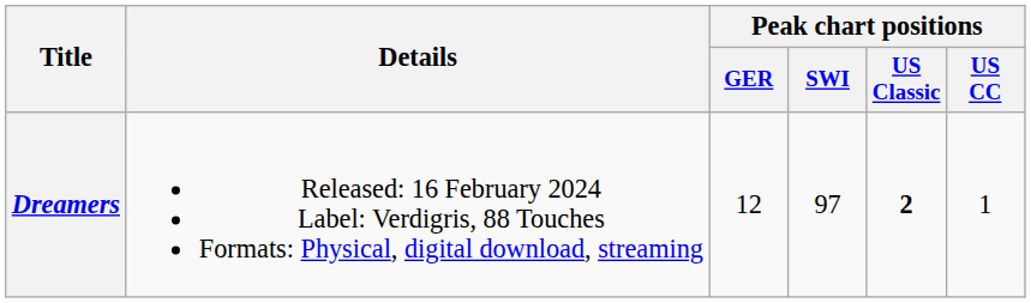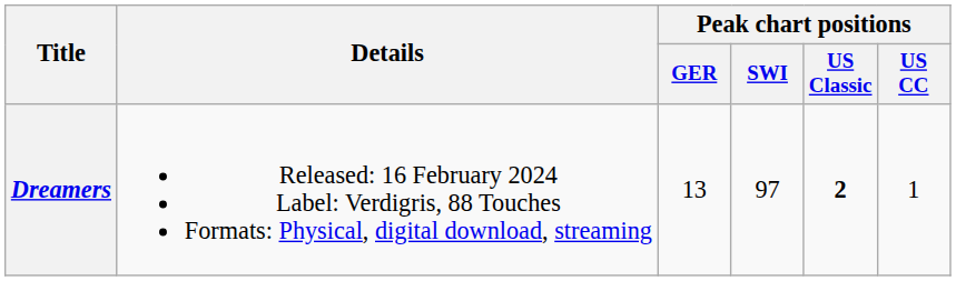Dreamers | Peak chart positions / GER: 12 -> 13
